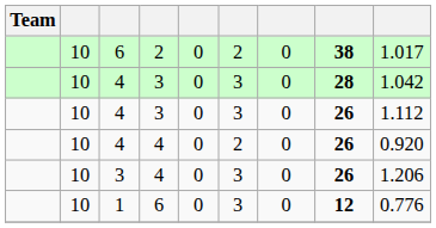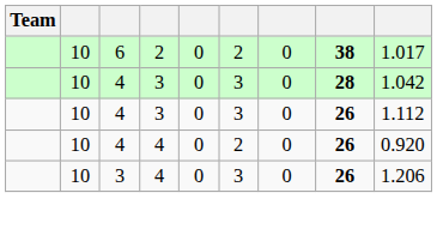- row: 10 | 1 | 6 | 0 | 3 | 0 | 12 | 0.776
